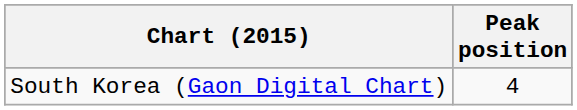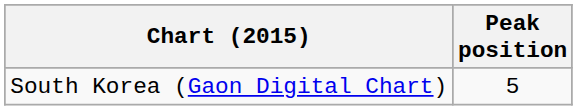South Korea (Gaon Digital Chart) | Peak position: 4 -> 5
